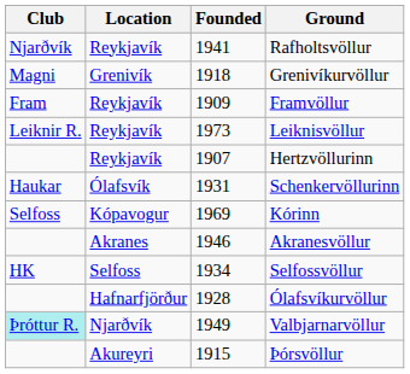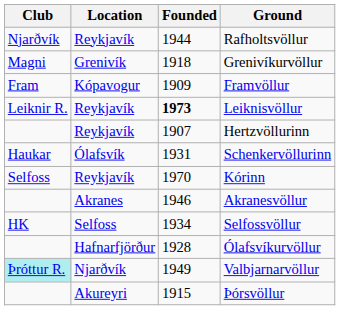Rafholtsvöllur | Founded: 1941 -> 1944
Framvöllur | Location: Reykjavík -> Kópavogur
Leiknisvöllur | Founded: normal -> bold
Kórinn | Location: Kópavogur -> Reykjavík
Kórinn | Founded: 1969 -> 1970
